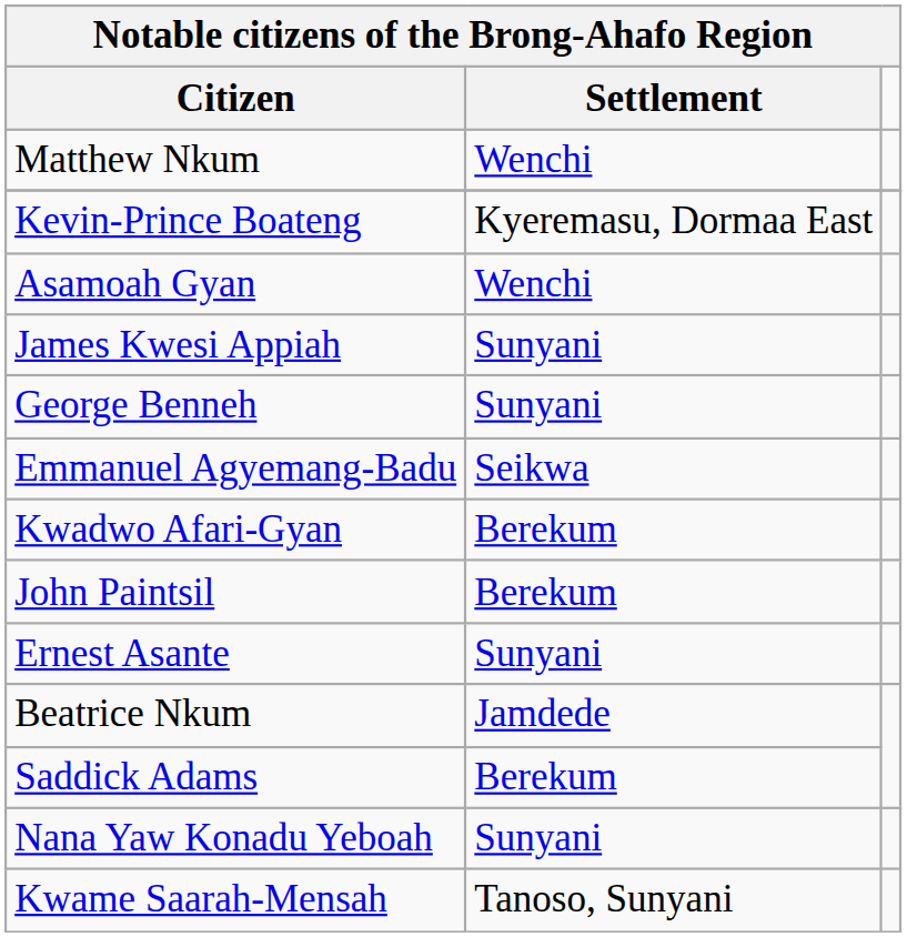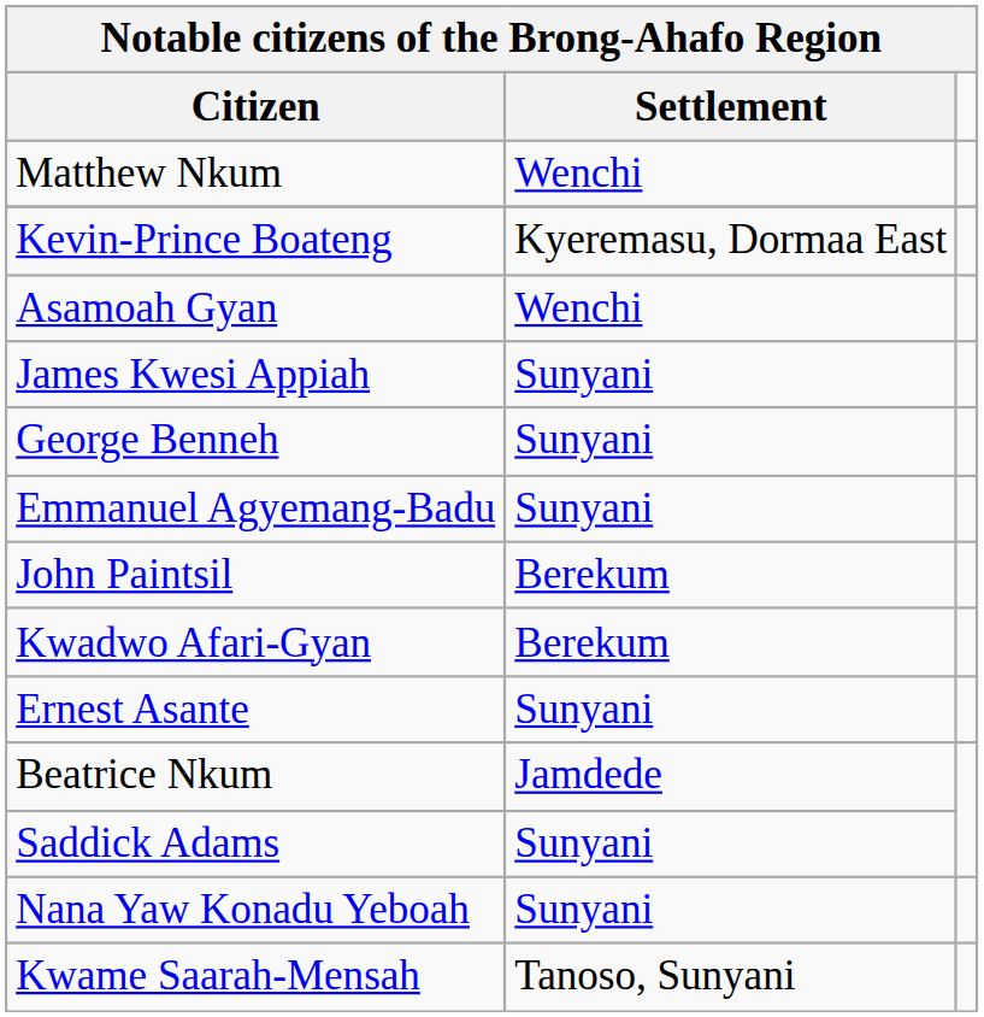Emmanuel Agyemang-Badu | Settlement: Seikwa -> Sunyani
rows swapped: John Paintsil <-> Kwadwo Afari-Gyan
Saddick Adams | Settlement: Berekum -> Sunyani
